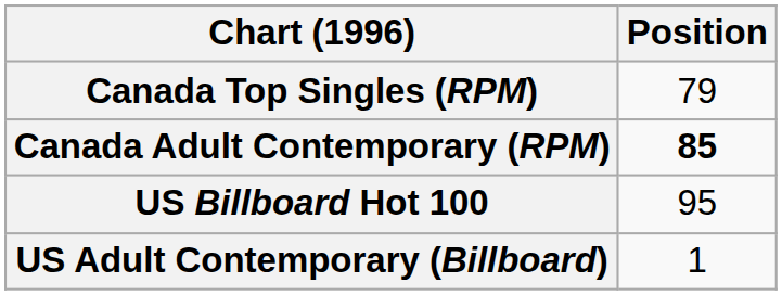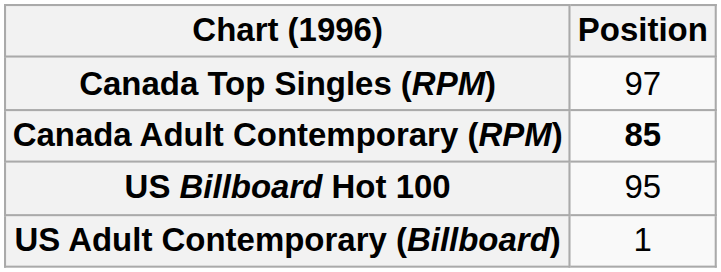Canada Top Singles (RPM) | Position: 79 -> 97
